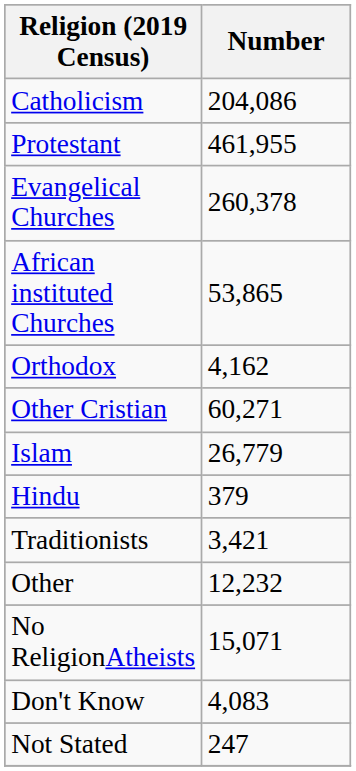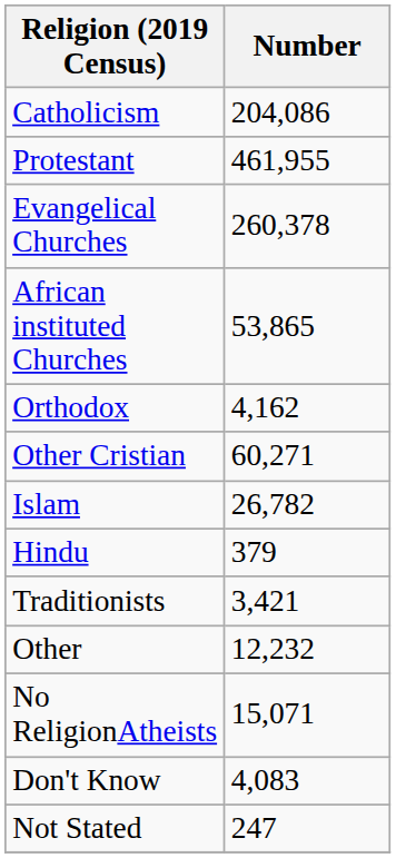Islam | Number: 26,779 -> 26,782
